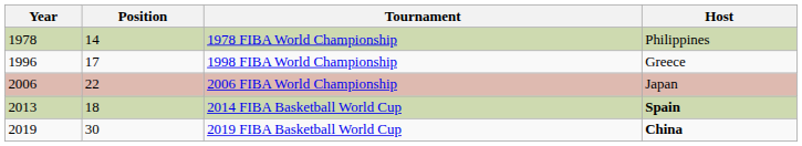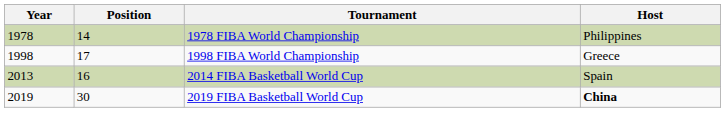1998 FIBA World Championship | Year: 1996 -> 1998
- row: 2006 | 22 | 2006 FIBA World Championship | Japan
2014 FIBA Basketball World Cup | Position: 18 -> 16
2014 FIBA Basketball World Cup | Host: bold -> normal
